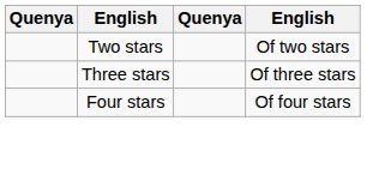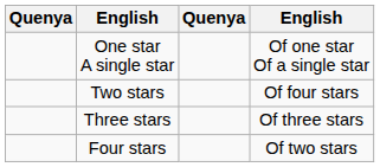+ row: One star A single star | Of one star Of a single star
Two stars | column 4: Of two stars -> Of four stars
Four stars | column 4: Of four stars -> Of two stars
